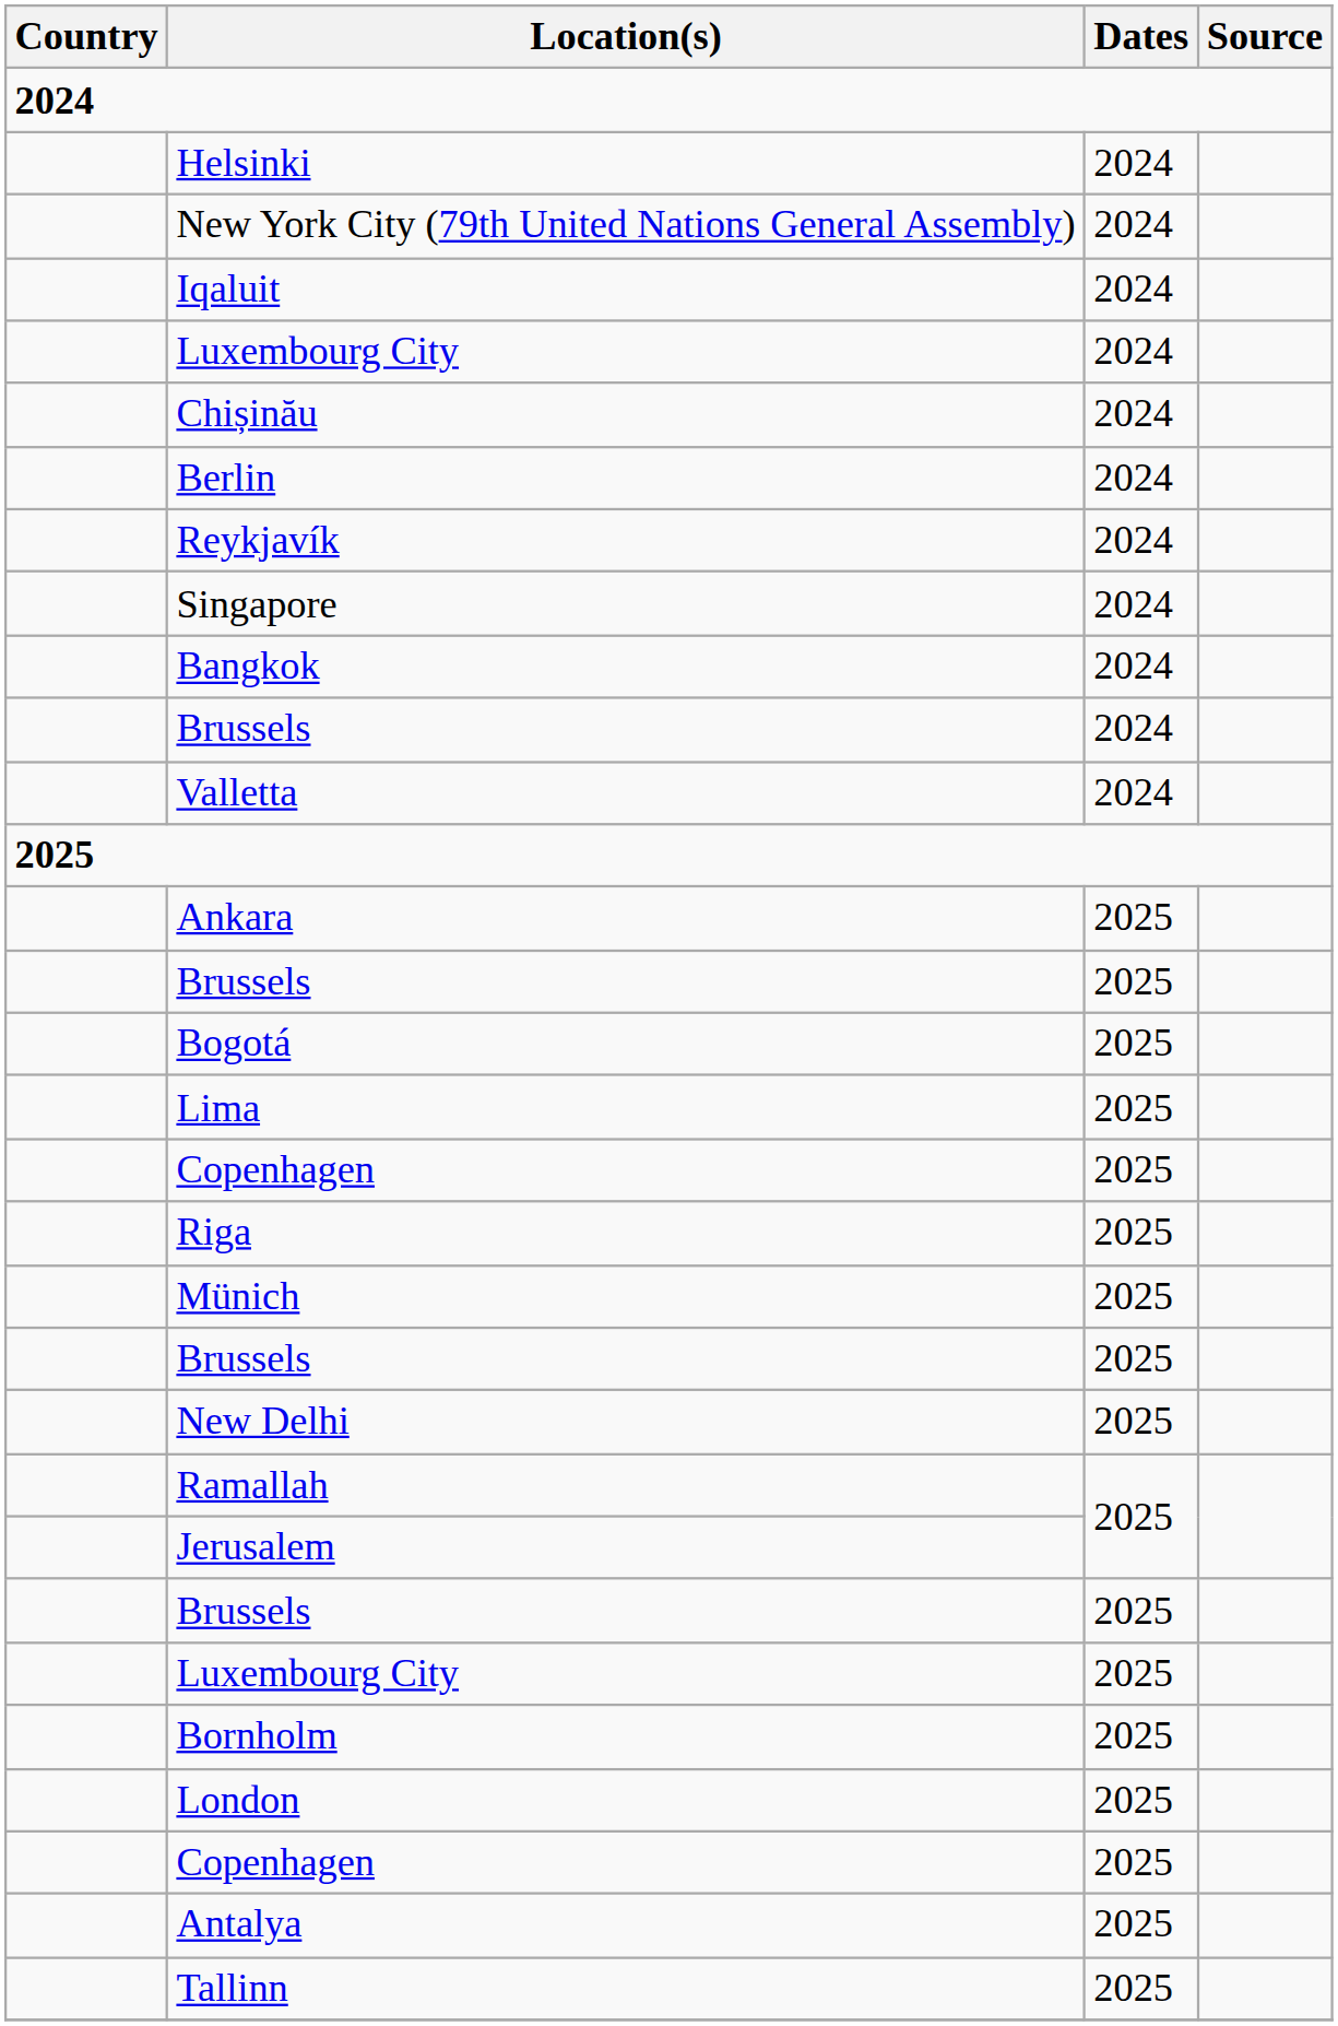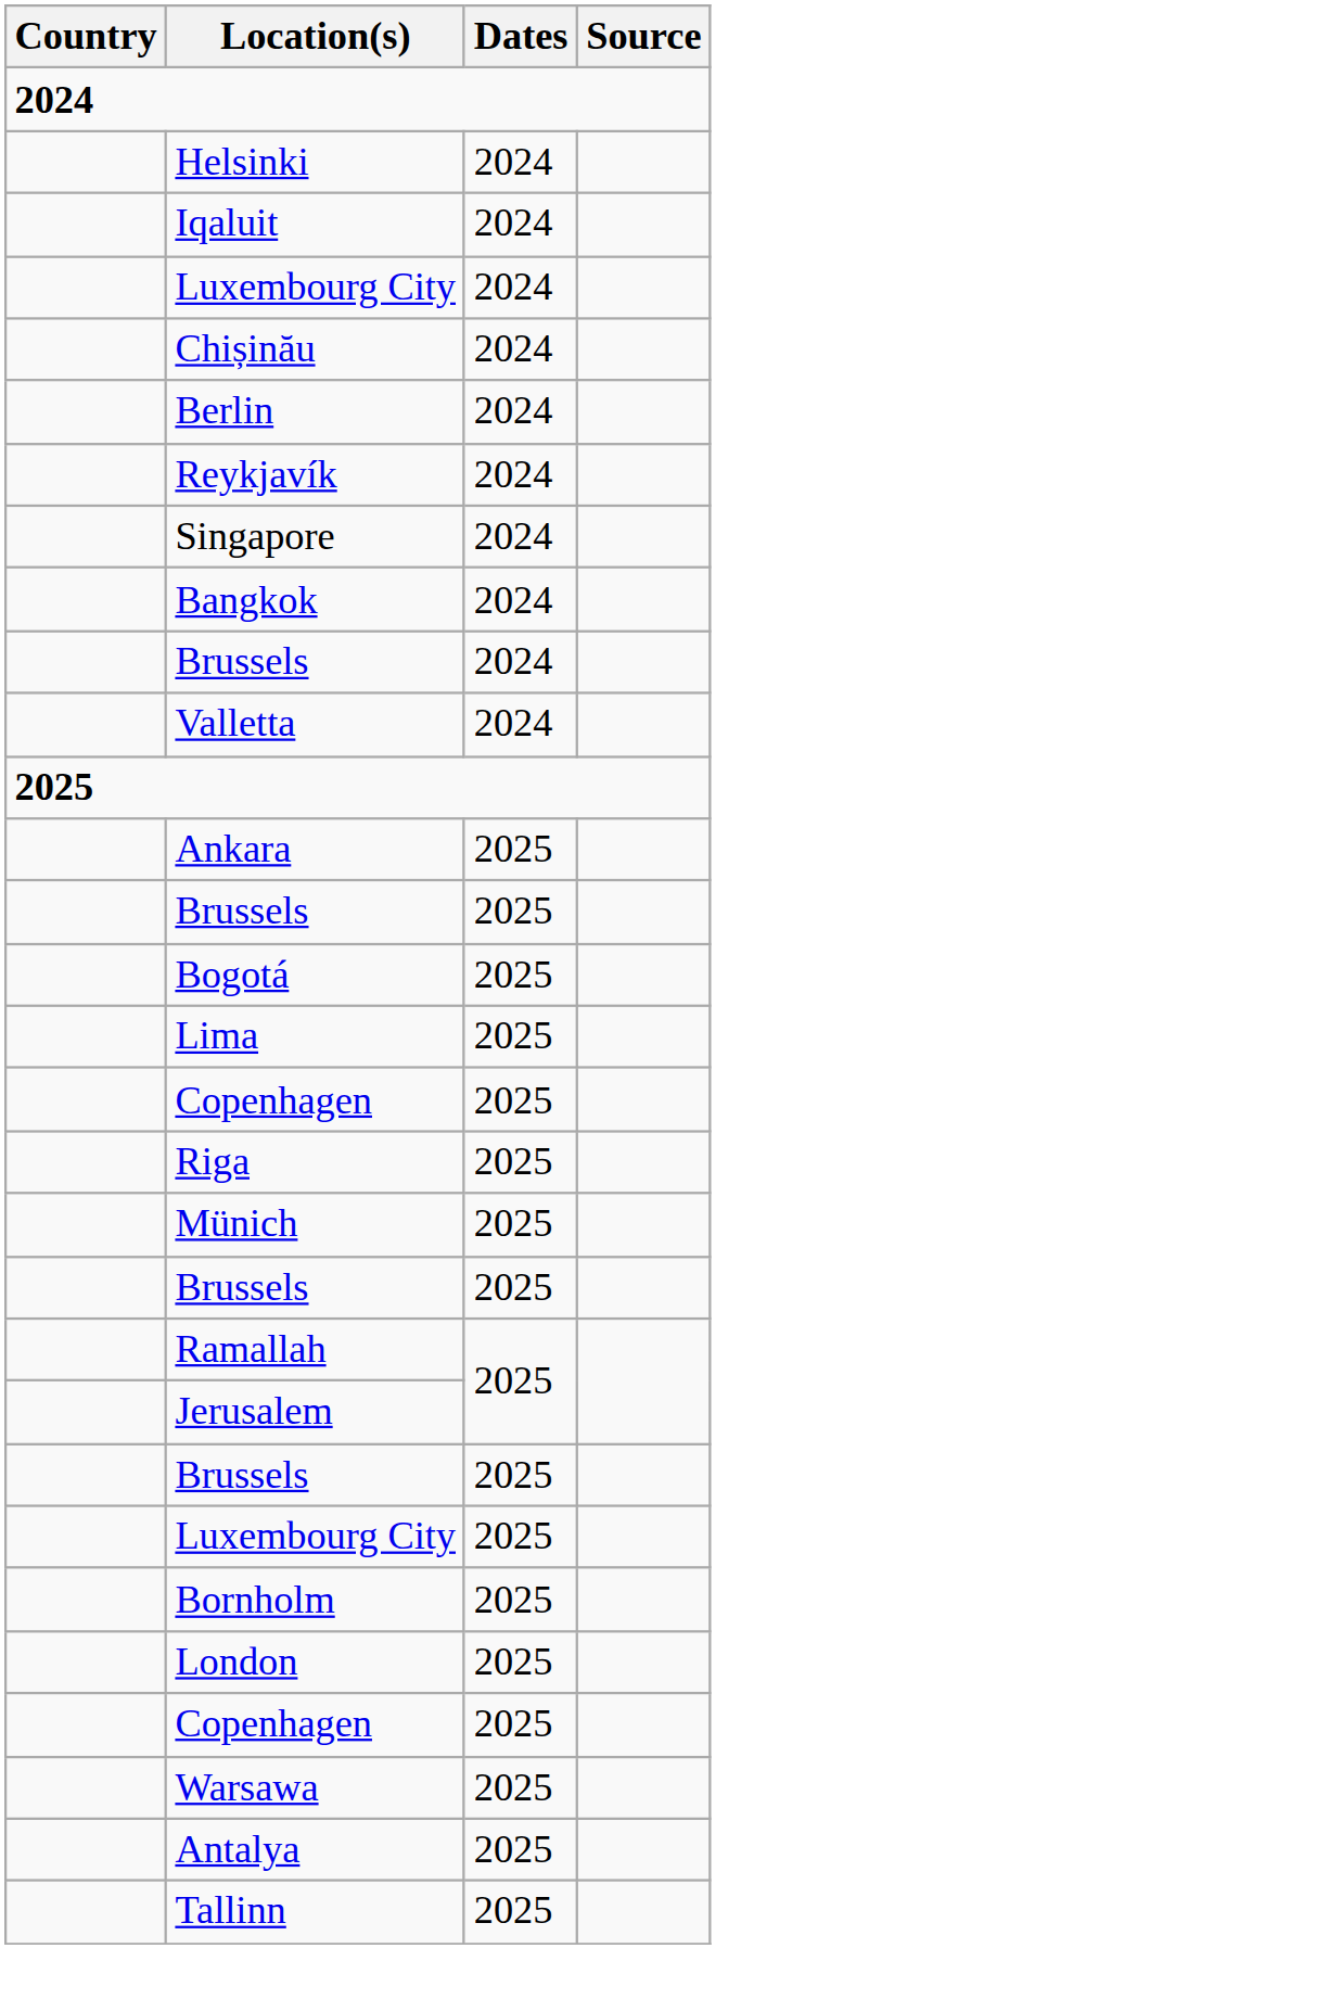- row: New York City (79th United Nations General Assembly) | 2024
- row: New Delhi | 2025
+ row: Warsawa | 2025
